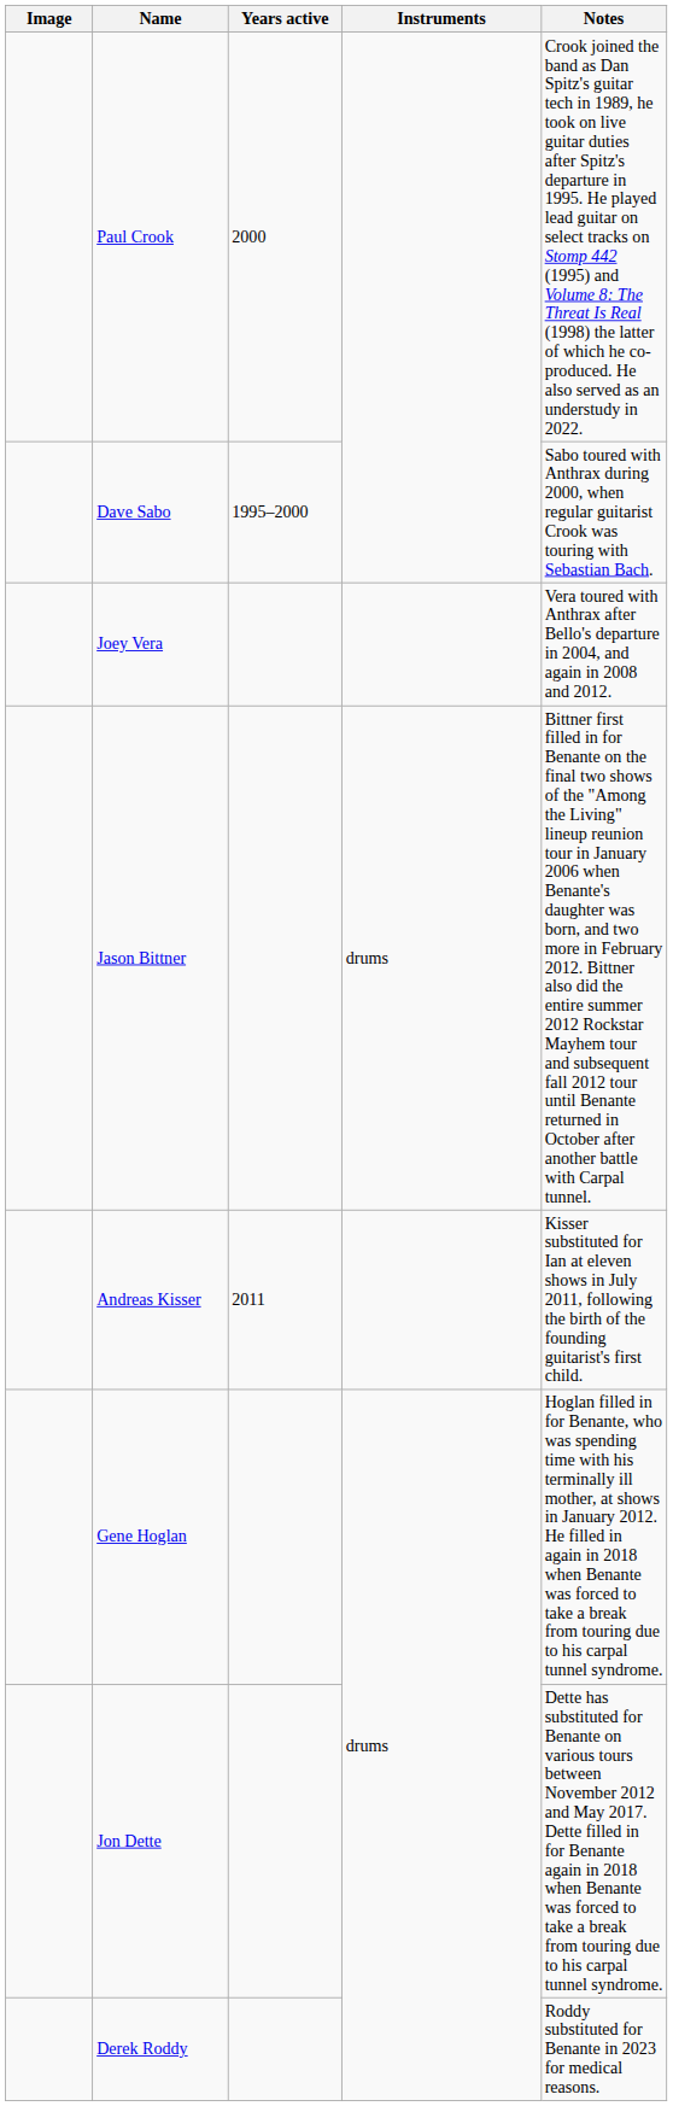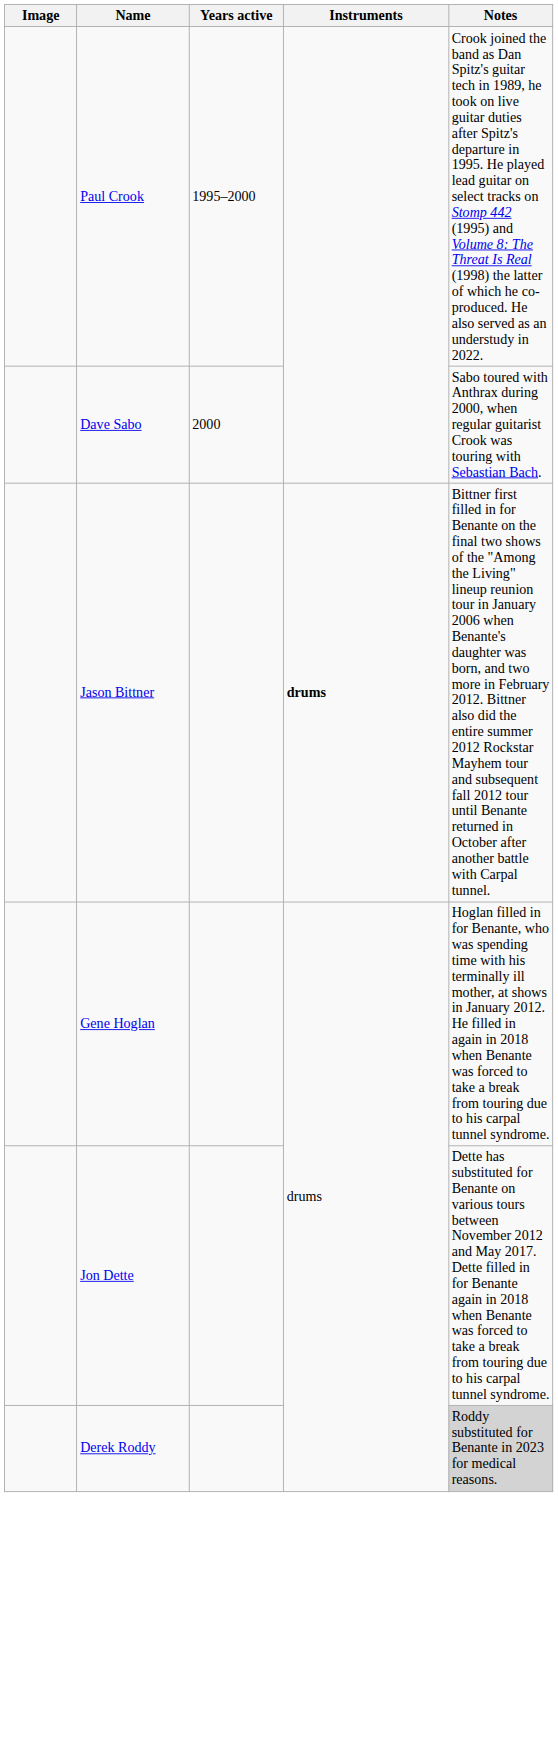Paul Crook | Years active: 2000 -> 1995–2000
Dave Sabo | Years active: 1995–2000 -> 2000
- row: Joey Vera | Vera toured with Anthrax after Bello's departure in 2004, and again in 2008 and 2012.
Jason Bittner | Instruments: normal -> bold
- row: Andreas Kisser | 2011 | Kisser substituted for Ian at eleven shows in July 2011, following the birth of the founding guitarist's first child.
Derek Roddy | Notes: no background -> lightgrey background
